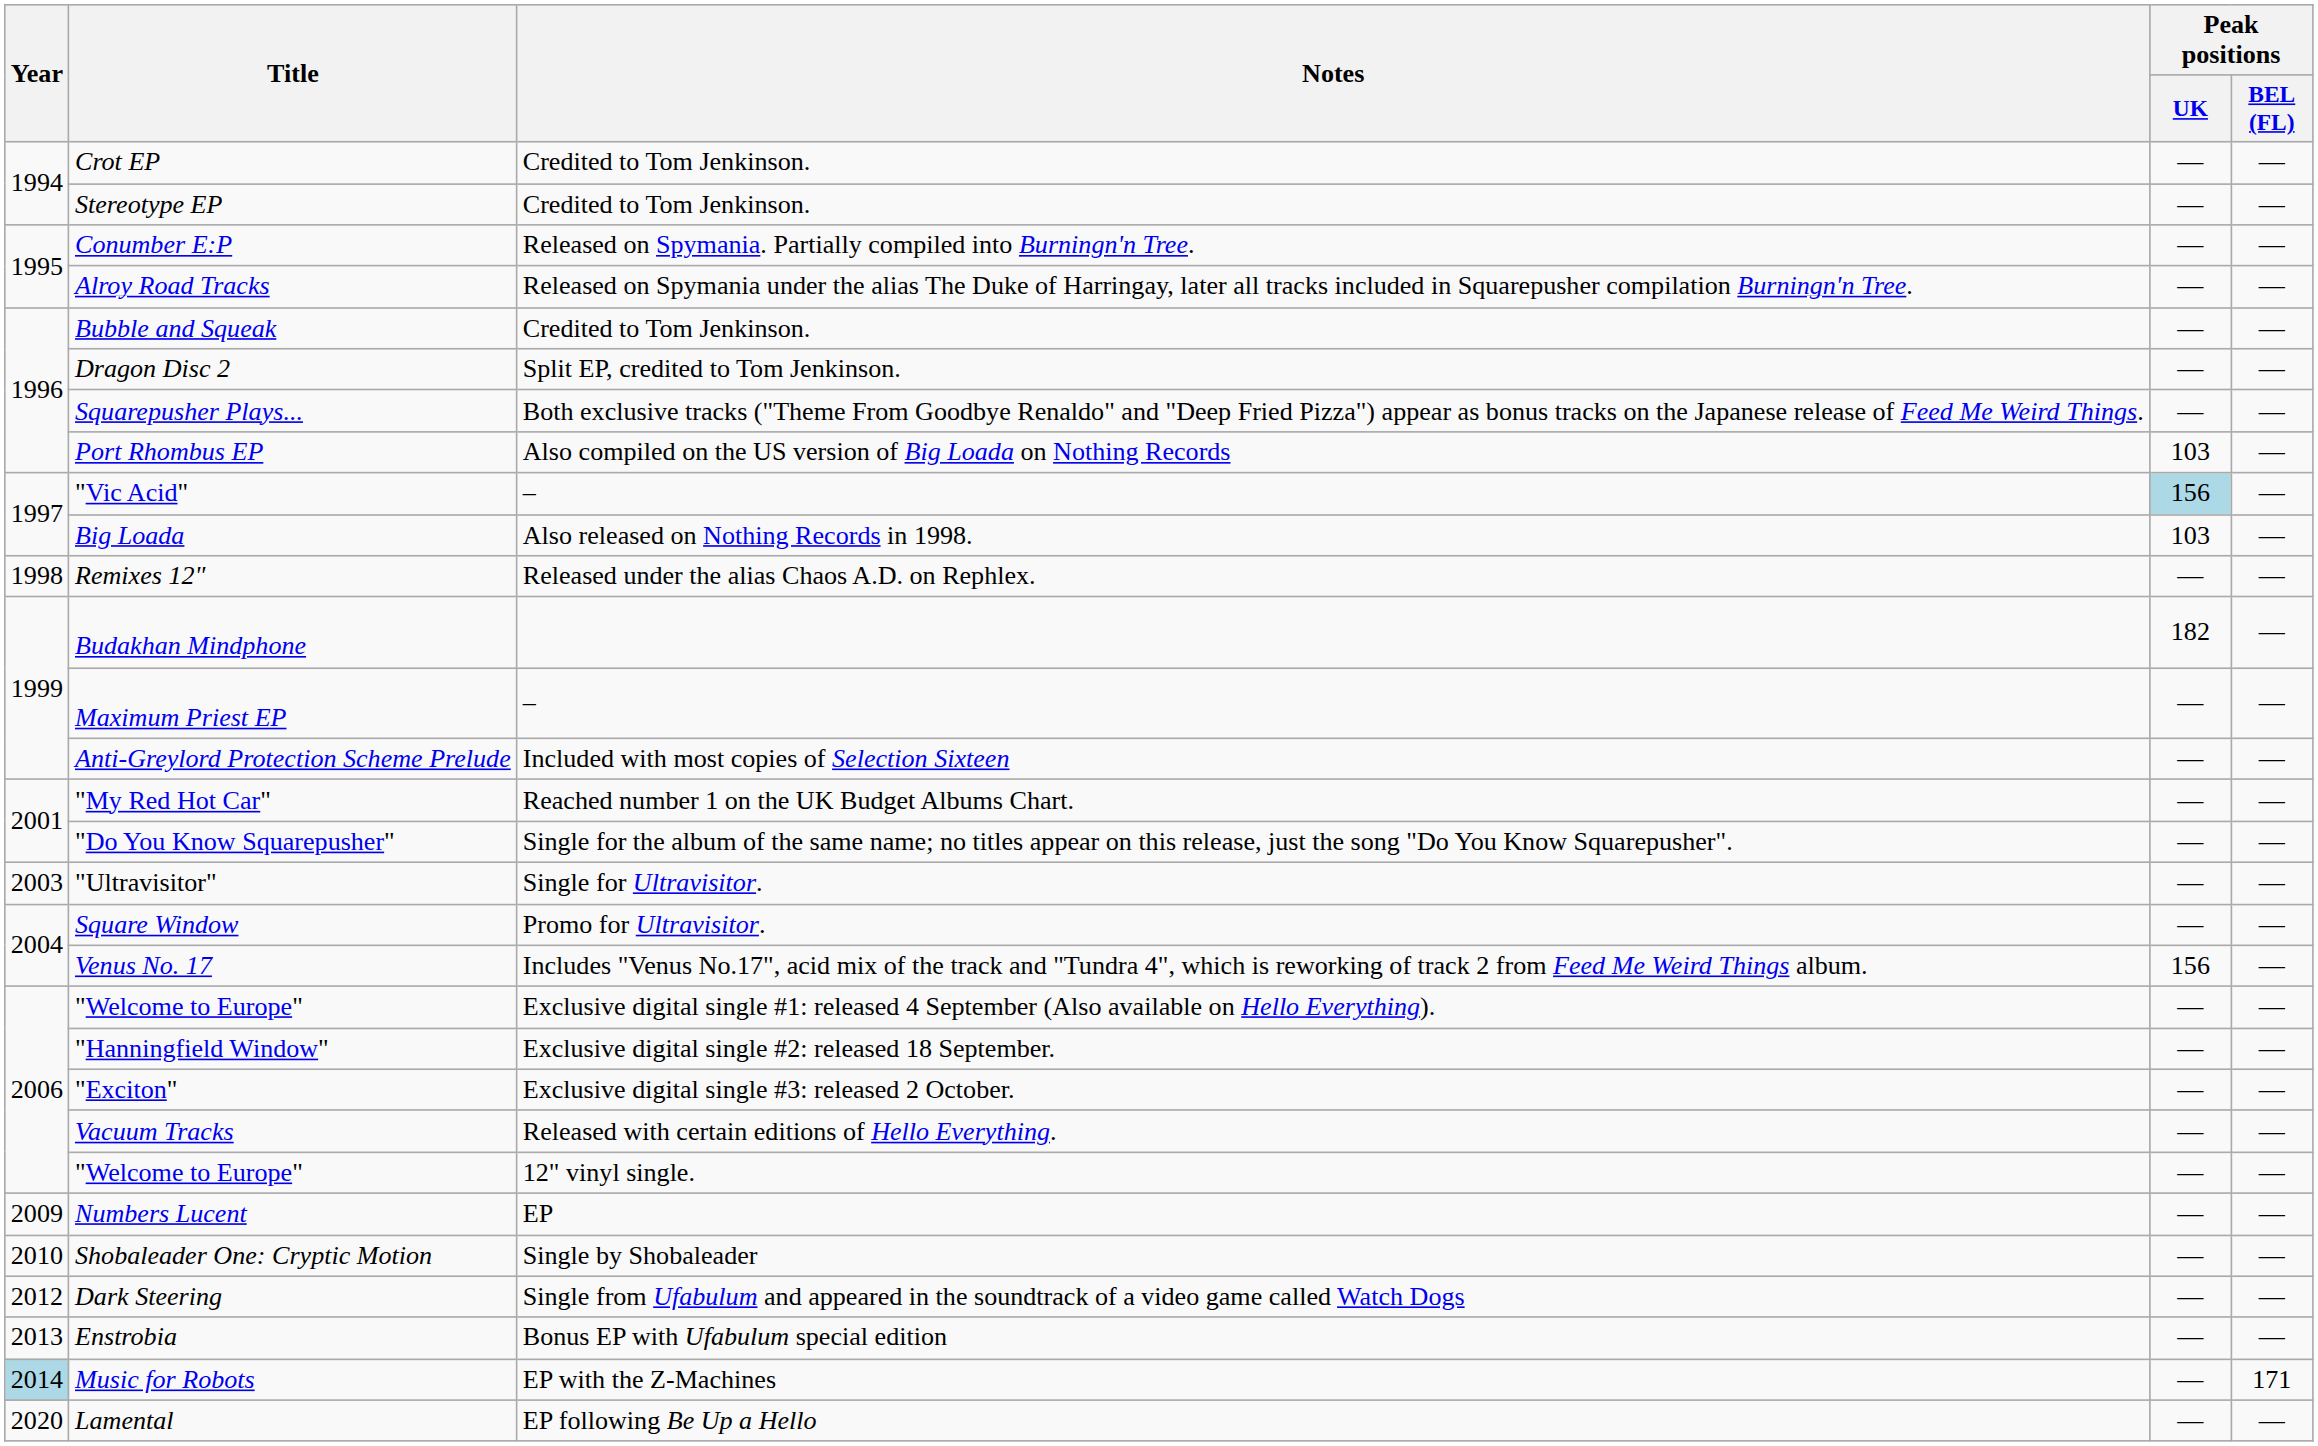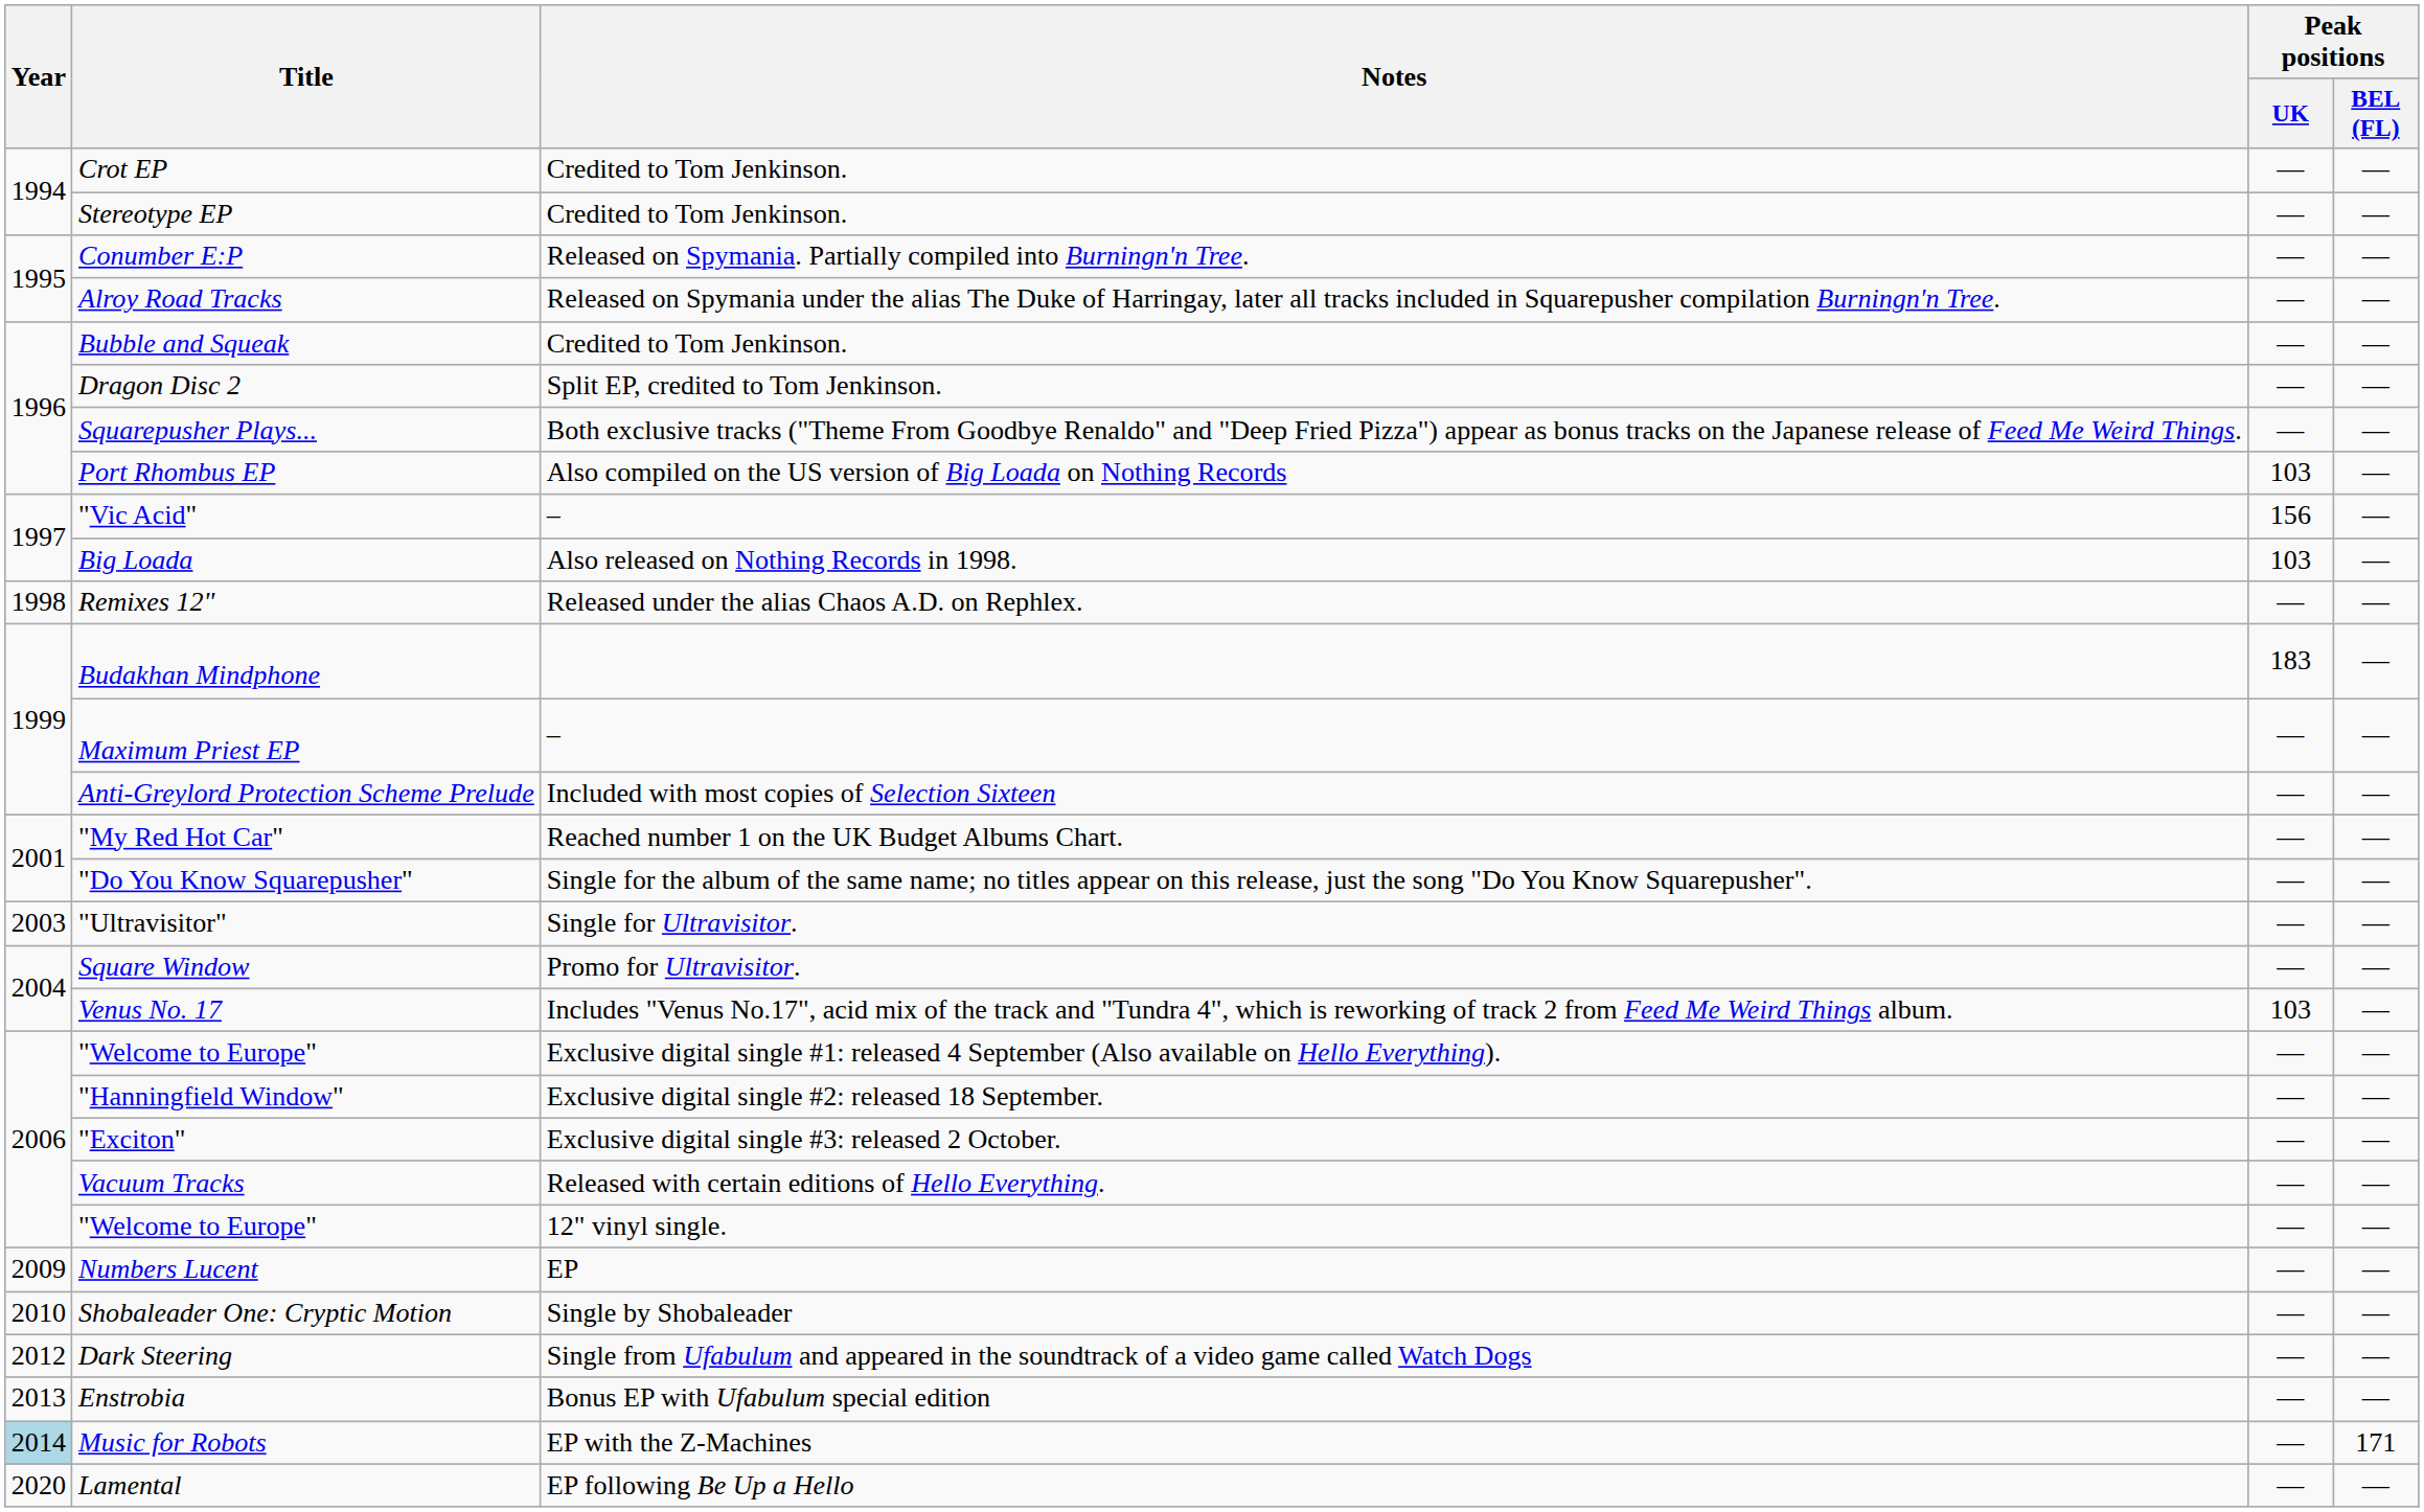"Vic Acid" | Peak positions / UK: lightblue background -> no background
Budakhan Mindphone | Peak positions / UK: 182 -> 183
Venus No. 17 | Peak positions / UK: 156 -> 103
